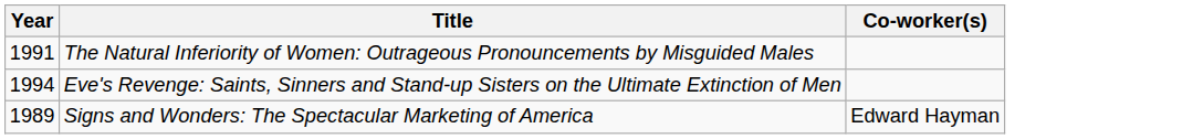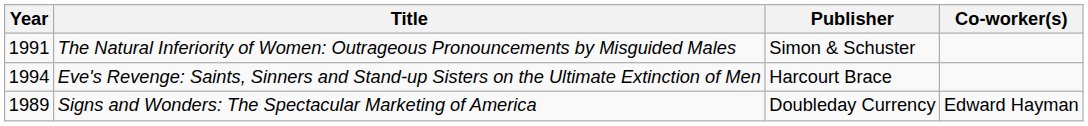+ column: Publisher | Simon & Schuster | Harcourt Brace | Doubleday Currency
